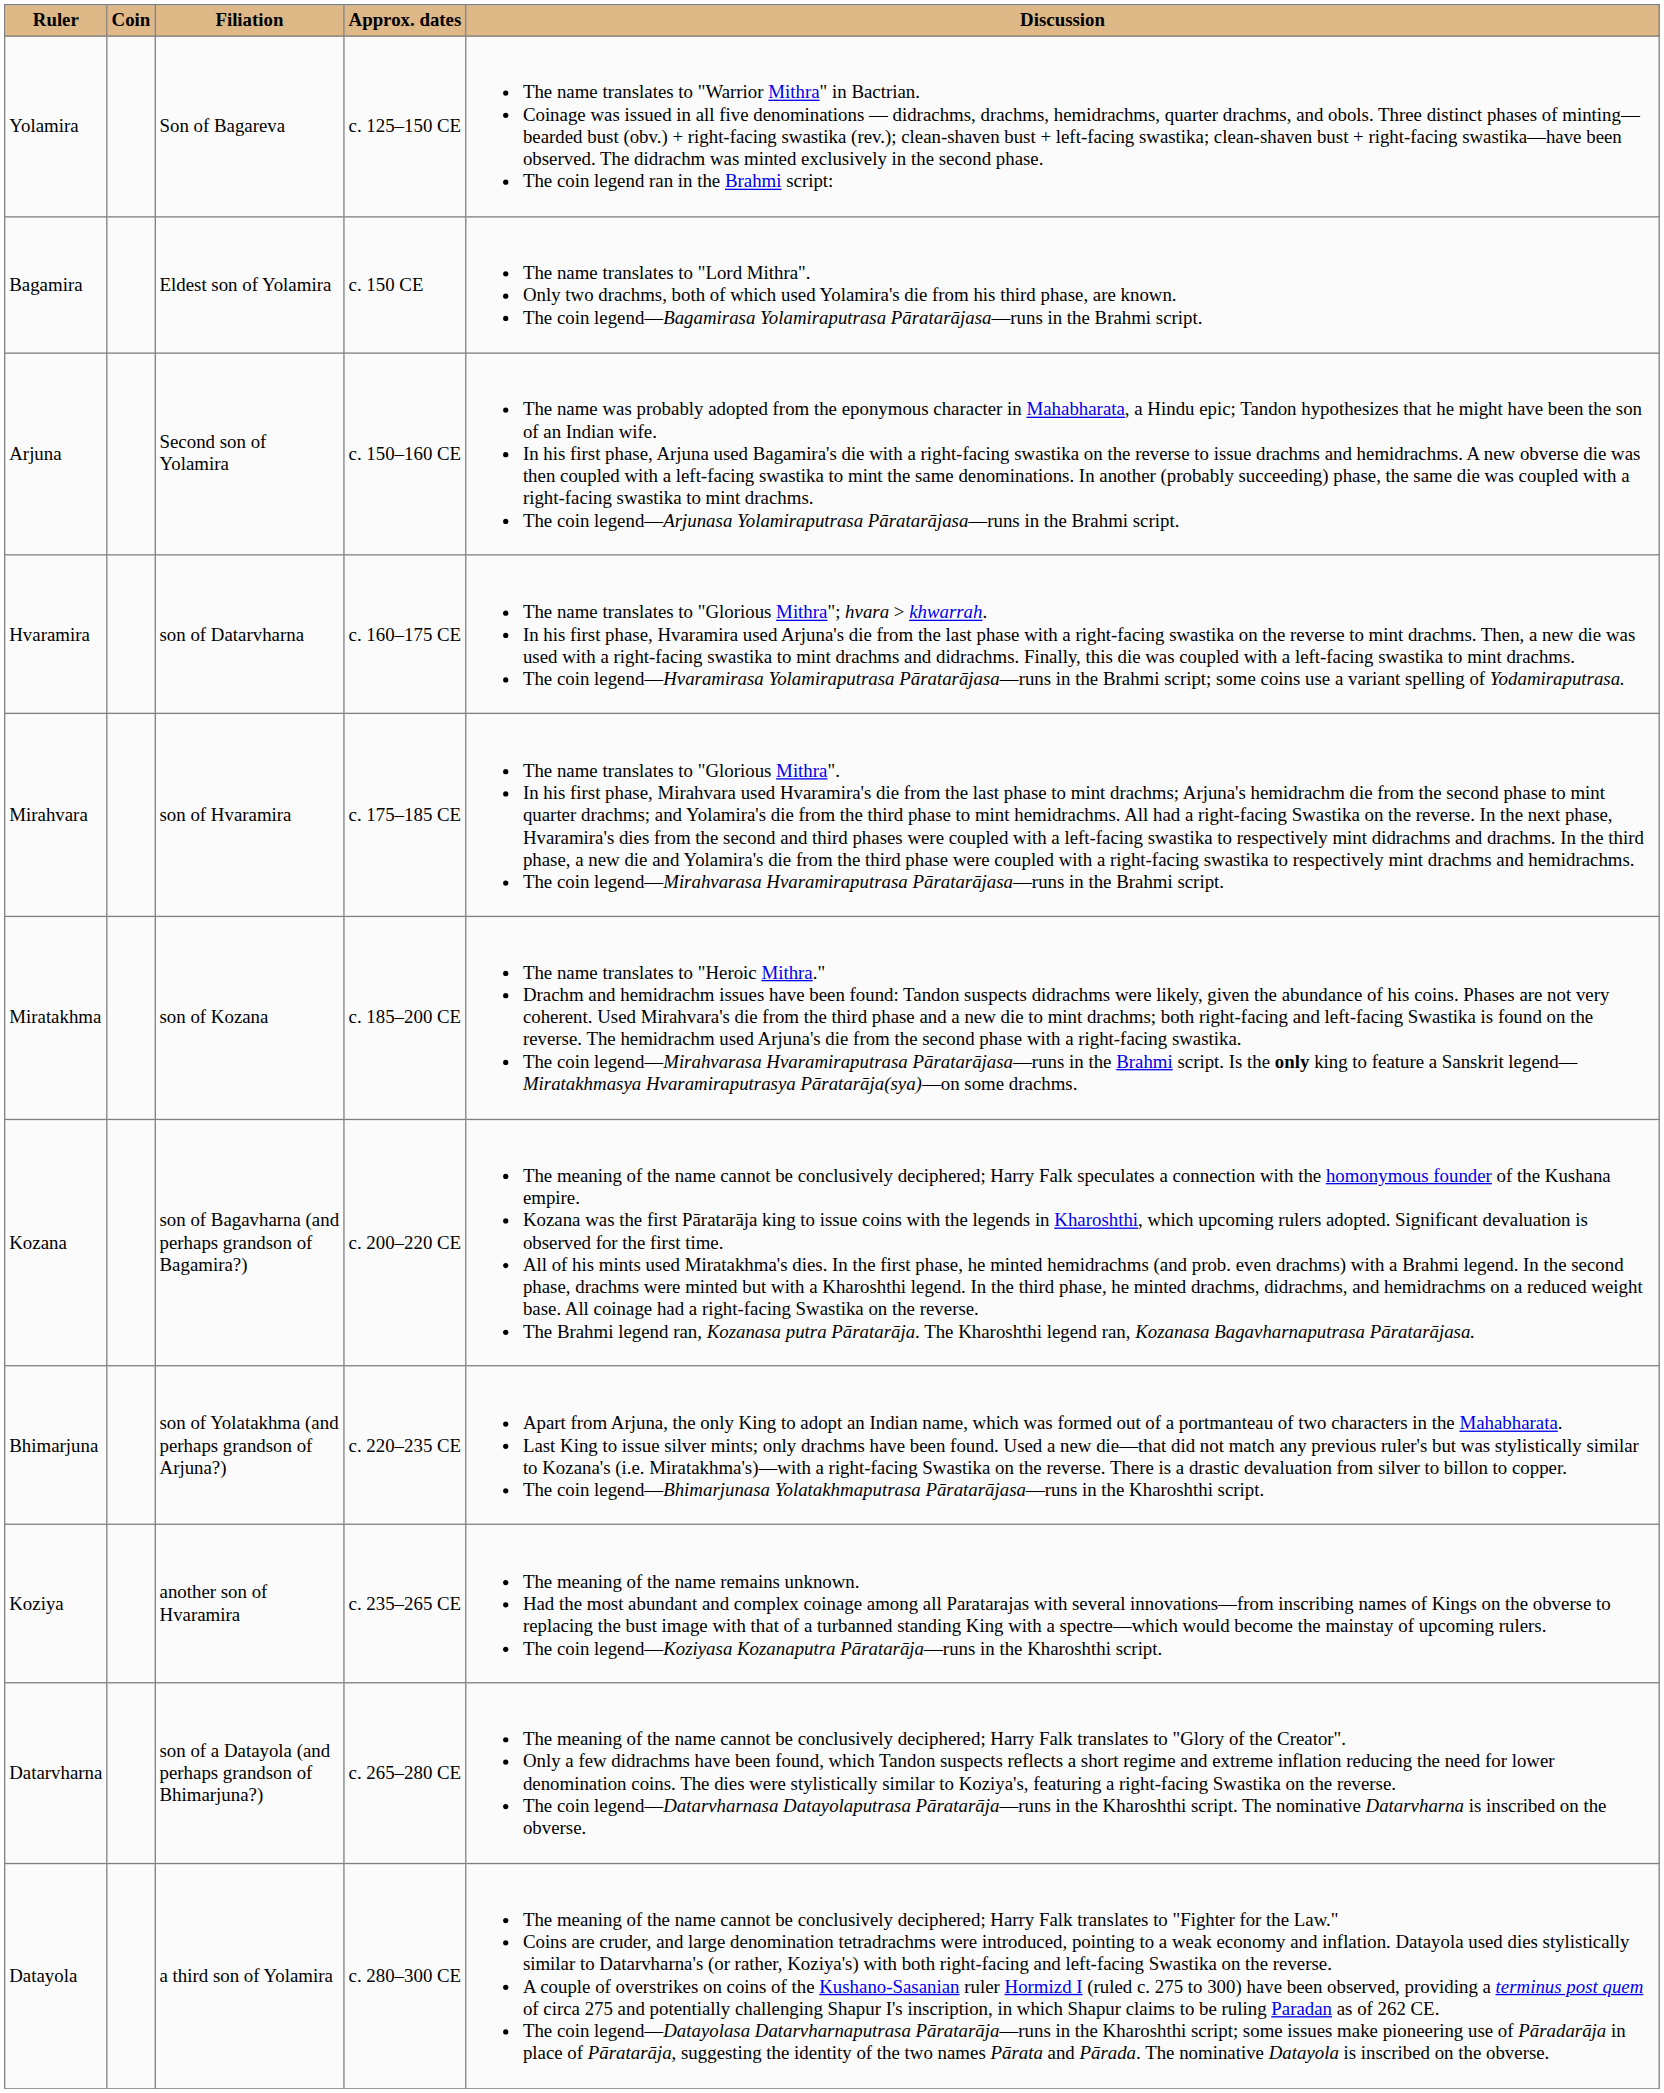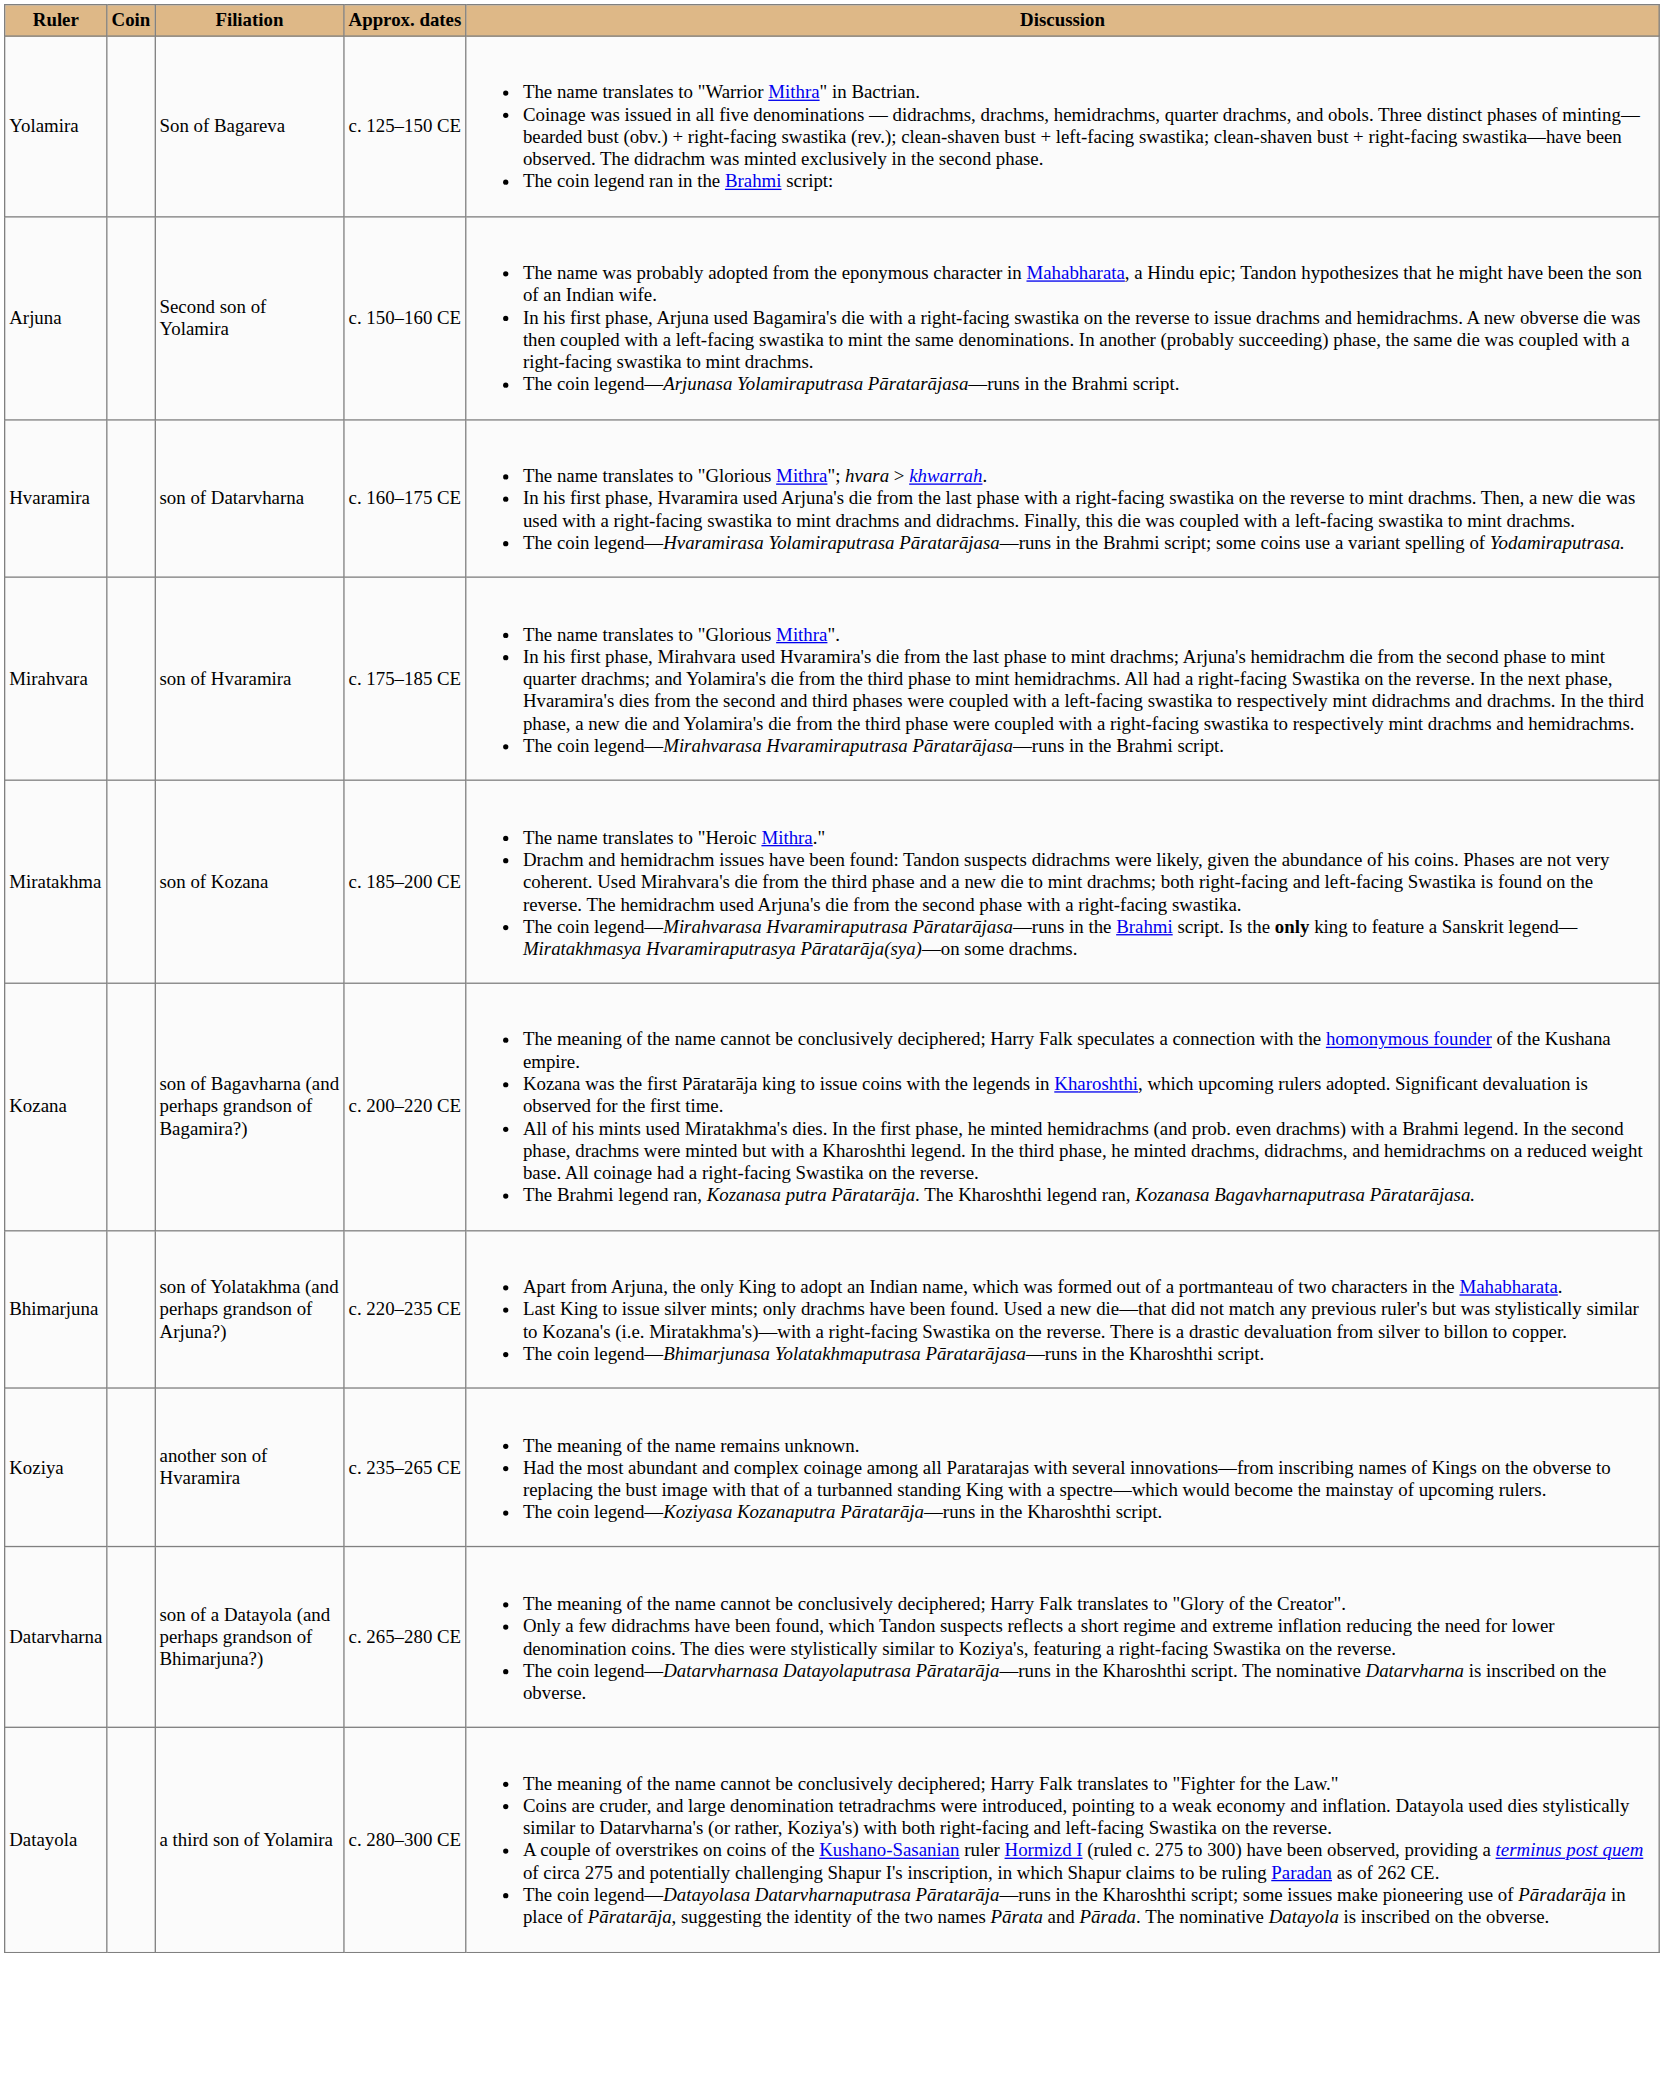- row: Bagamira | Eldest son of Yolamira | c. 150 CE | The name translates to "Lord Mithra". Only two drachms, both of which used Yolamira's die from his third phase, are known. The coin legend—Bagamirasa Yolamiraputrasa Pāratarājasa—runs in the Brahmi script.
